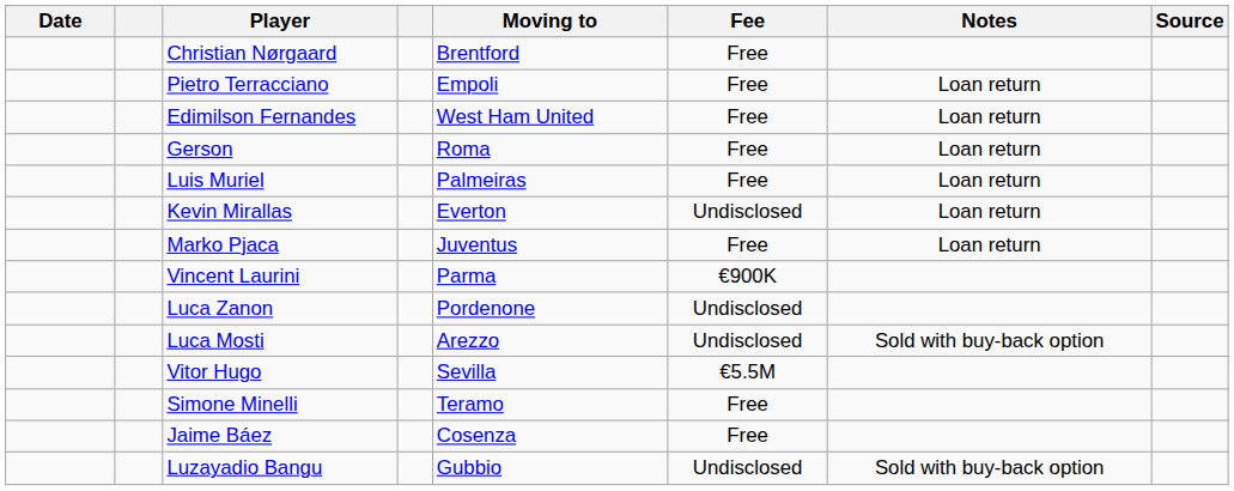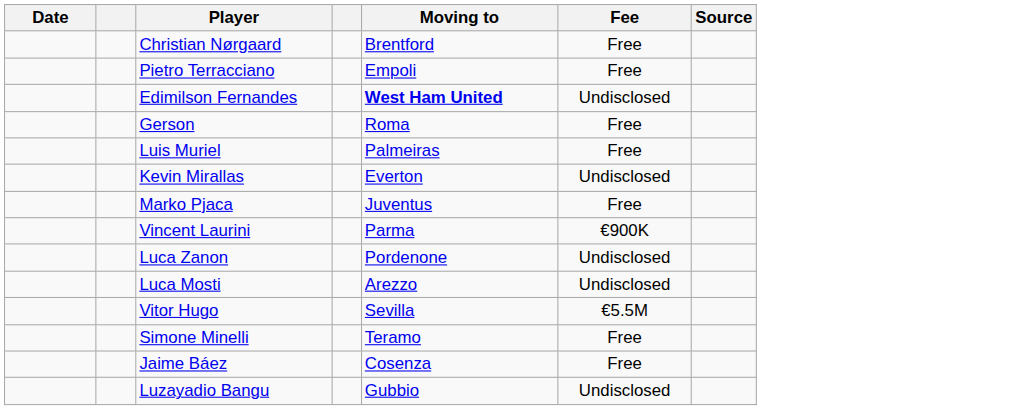- column: Notes | Loan return | Loan return | Loan return | Loan return | Loan return | Loan return | Sold with buy-back option | Sold with buy-back option
Edimilson Fernandes | Moving to: normal -> bold
Edimilson Fernandes | Fee: Free -> Undisclosed
